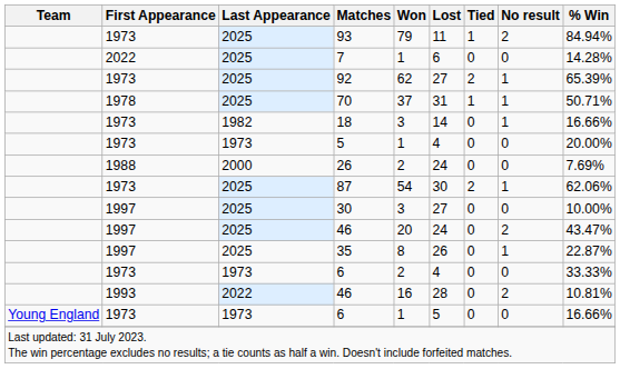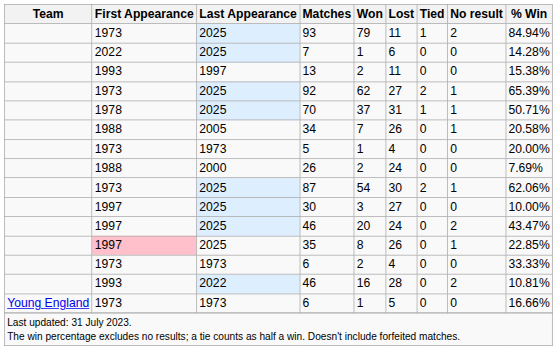+ row: 1993 | 1997 | 13 | 2 | 11 | 0 | 0 | 15.38%
- row: 1973 | 1982 | 18 | 3 | 14 | 0 | 1 | 16.66%
+ row: 1988 | 2005 | 34 | 7 | 26 | 0 | 1 | 20.58%
35 | First Appearance: no background -> pink background
35 | % Win: 22.87% -> 22.85%
